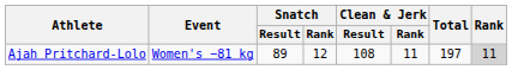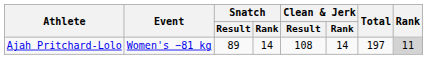Ajah Pritchard-Lolo | Snatch / Rank: 12 -> 14
Ajah Pritchard-Lolo | Clean & Jerk / Rank: 11 -> 14
